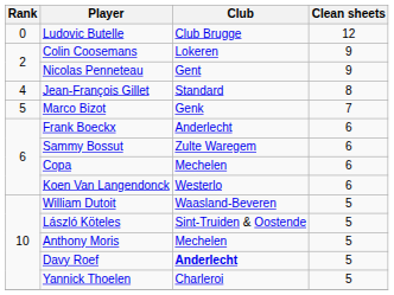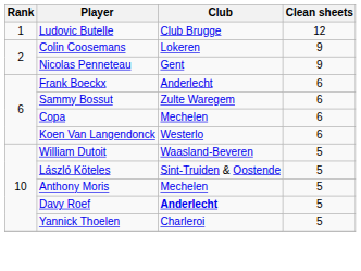Ludovic Butelle | Rank: 0 -> 1
- row: 4 | Jean-François Gillet | Standard | 8
- row: 5 | Marco Bizot | Genk | 7
